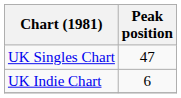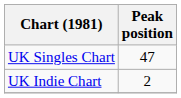UK Indie Chart | Peak position: 6 -> 2
